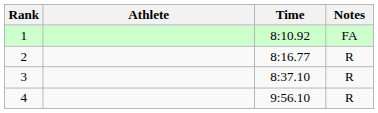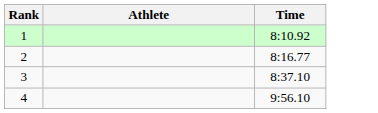- column: Notes | FA | R | R | R
